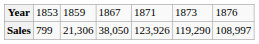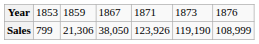Sales | column 6: 119,290 -> 119,190
Sales | column 7: 108,997 -> 108,999
